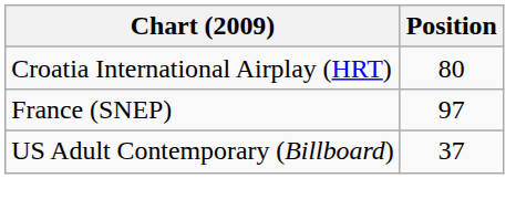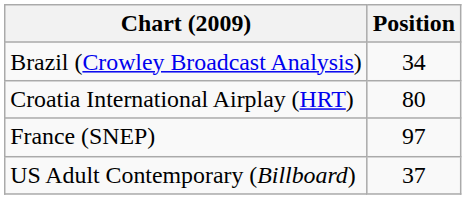+ row: Brazil (Crowley Broadcast Analysis) | 34
